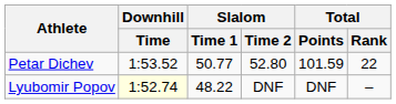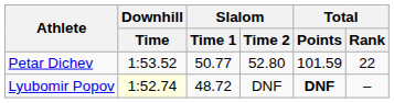Lyubomir Popov | Slalom / Time 1: 48.22 -> 48.72
Lyubomir Popov | Total / Points: normal -> bold
